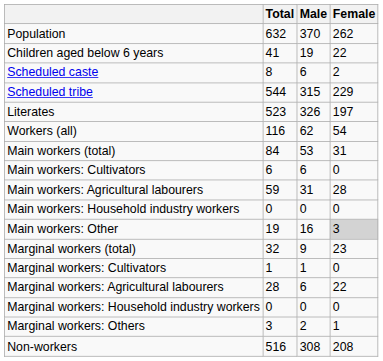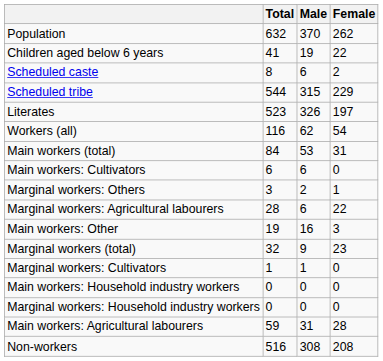rows swapped: Main workers: Agricultural labourers <-> Marginal workers: Others
rows swapped: Main workers: Household industry workers <-> Marginal workers: Agricultural labourers
Main workers: Other | Female: lightgrey background -> no background
